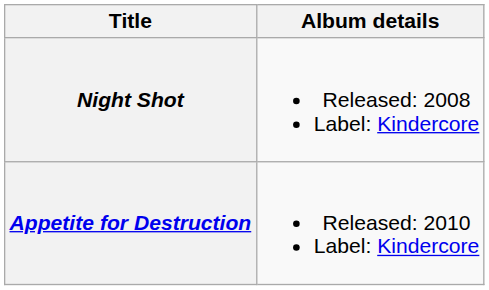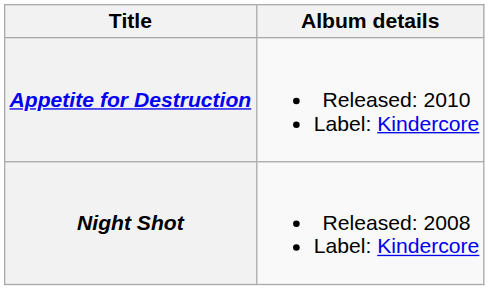rows swapped: Night Shot <-> Appetite for Destruction
